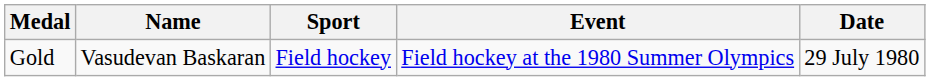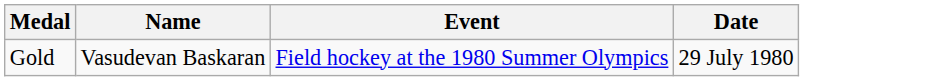- column: Sport | Field hockey
